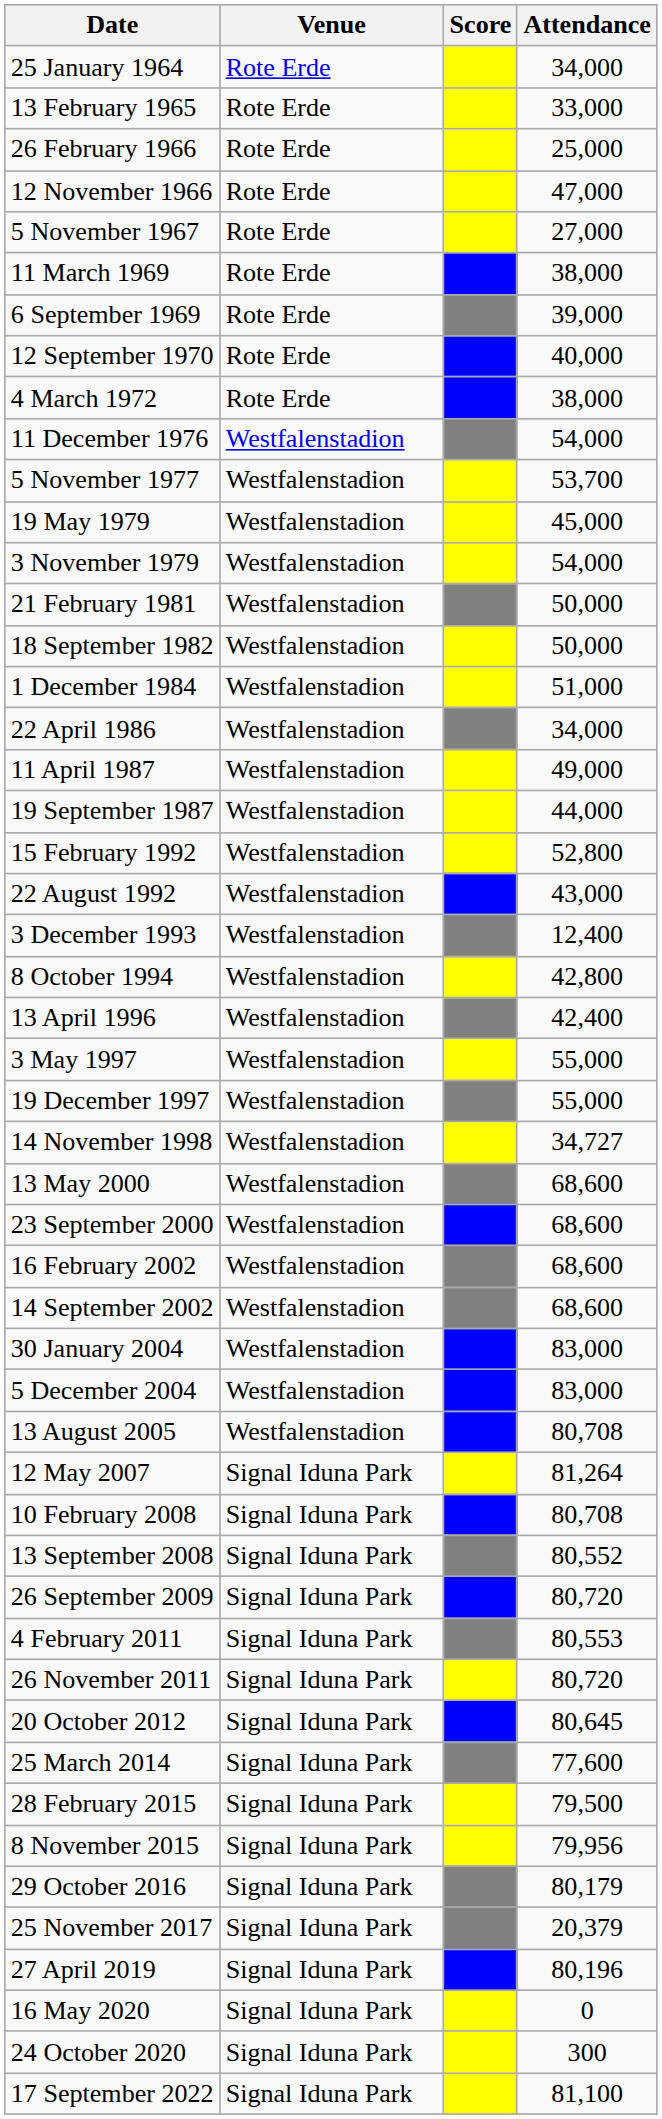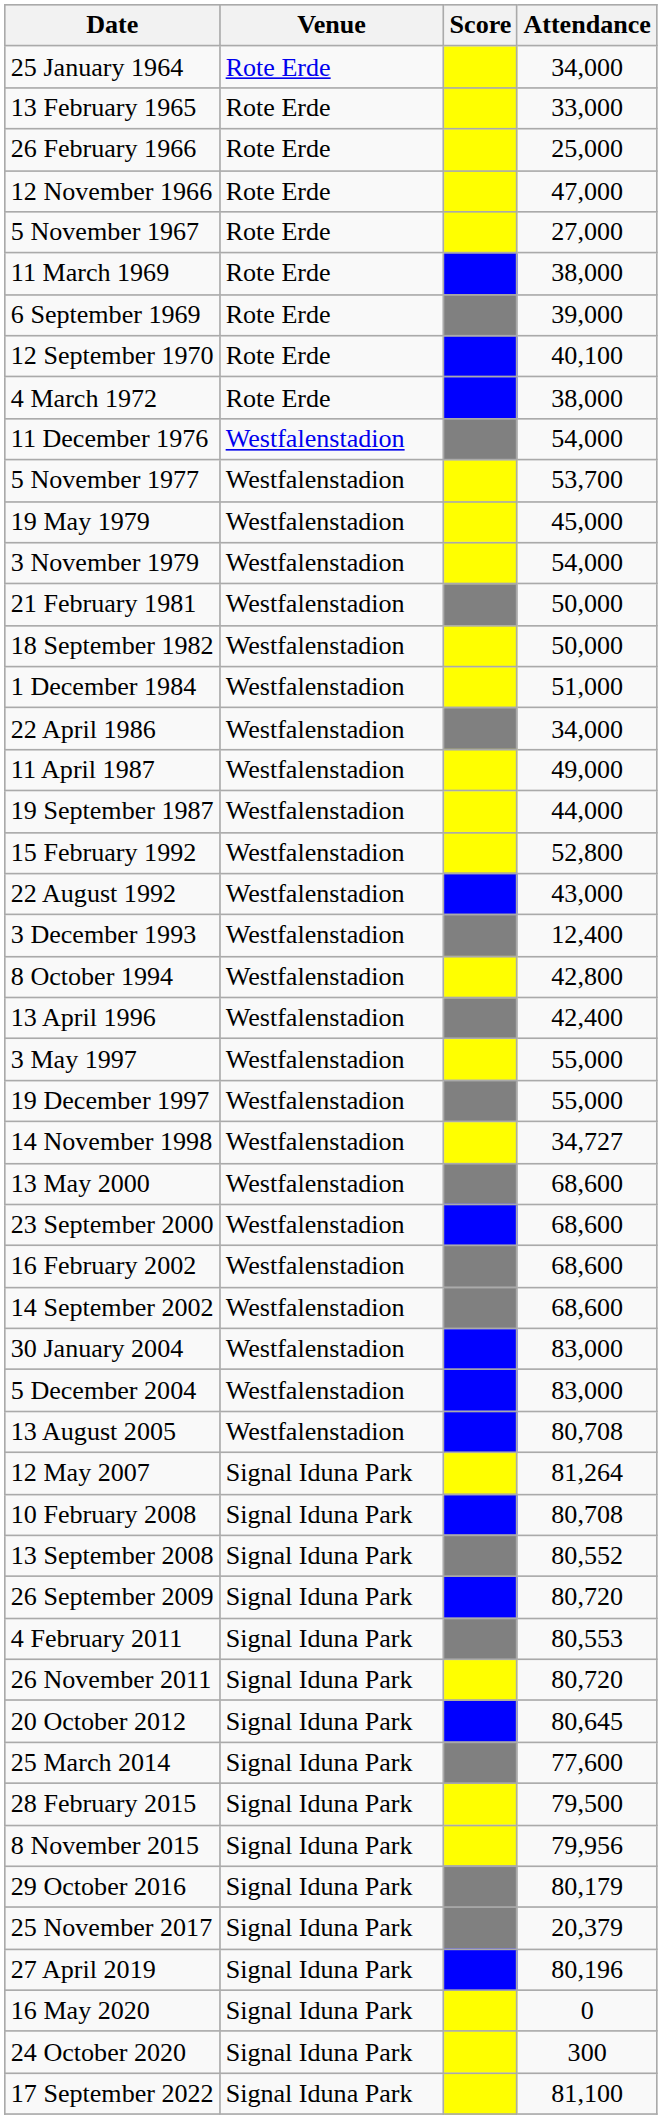12 September 1970 | Attendance: 40,000 -> 40,100
